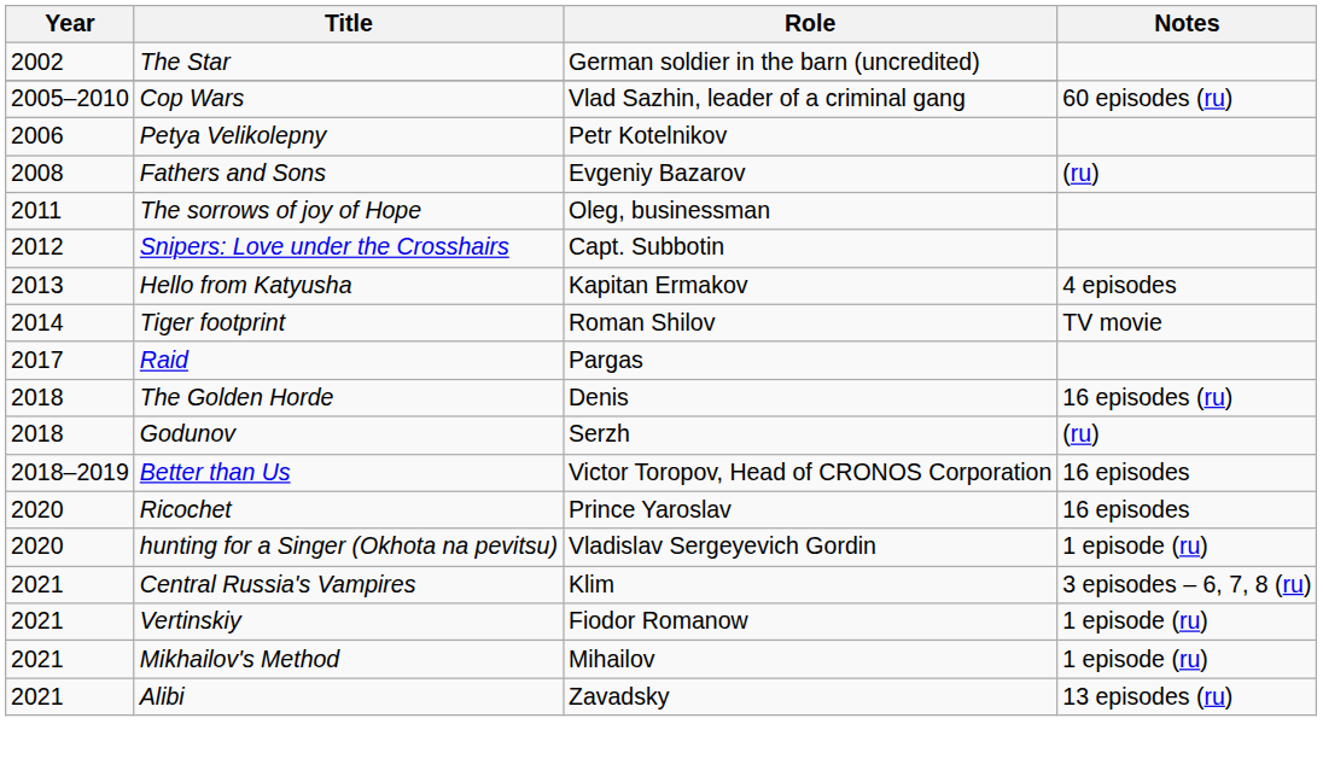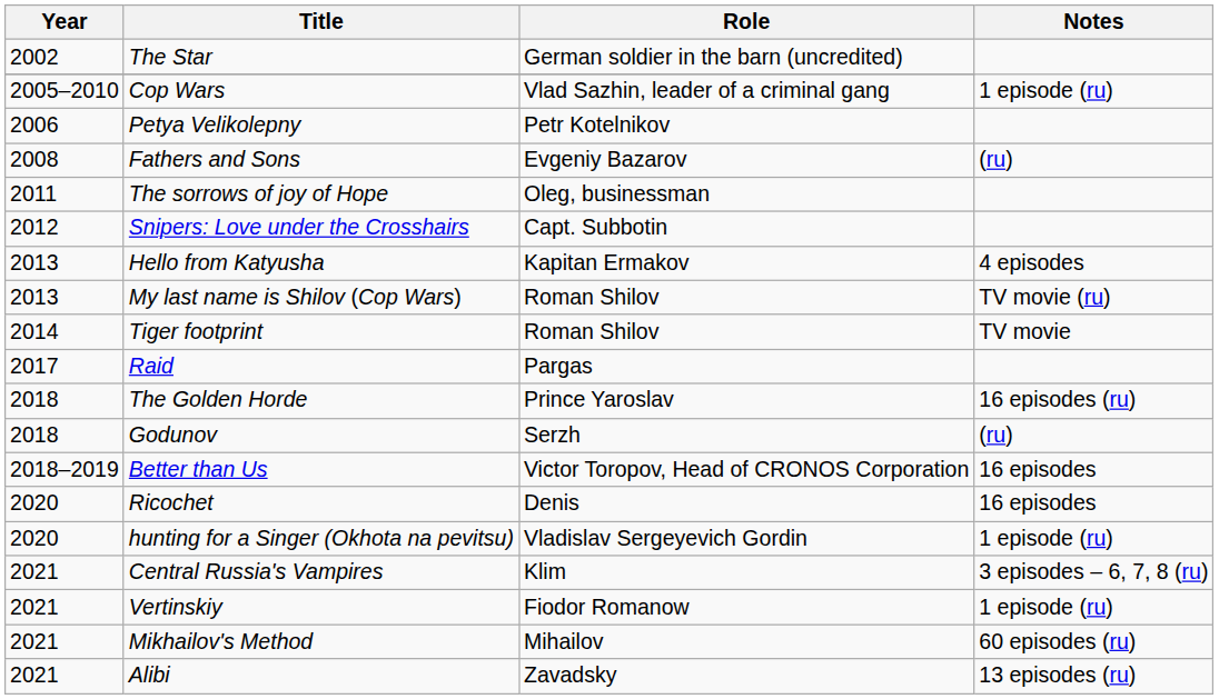Cop Wars | Notes: 60 episodes (ru) -> 1 episode (ru)
+ row: 2013 | My last name is Shilov (Cop Wars) | Roman Shilov | TV movie (ru)
The Golden Horde | Role: Denis -> Prince Yaroslav
Ricochet | Role: Prince Yaroslav -> Denis
Mikhailov's Method | Notes: 1 episode (ru) -> 60 episodes (ru)
